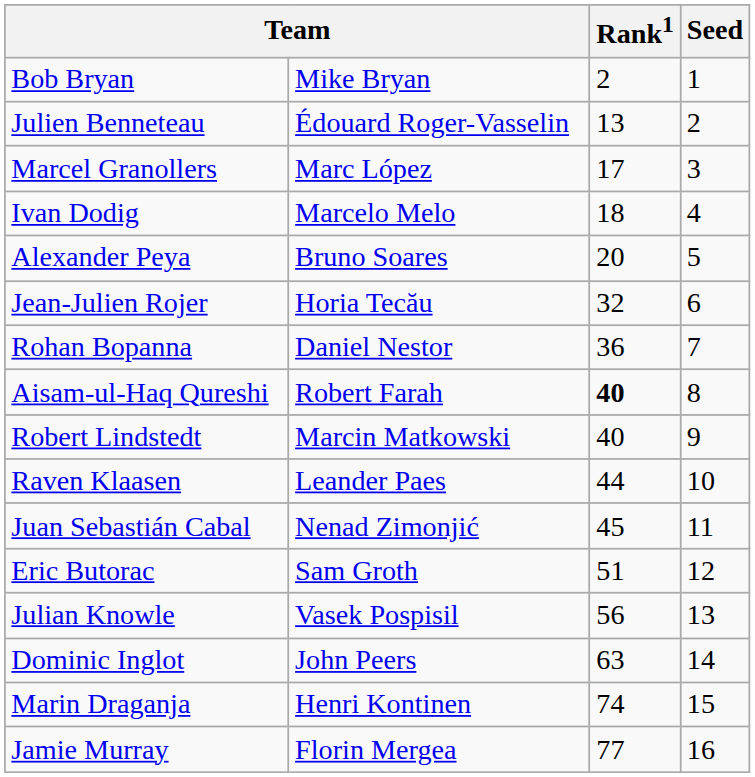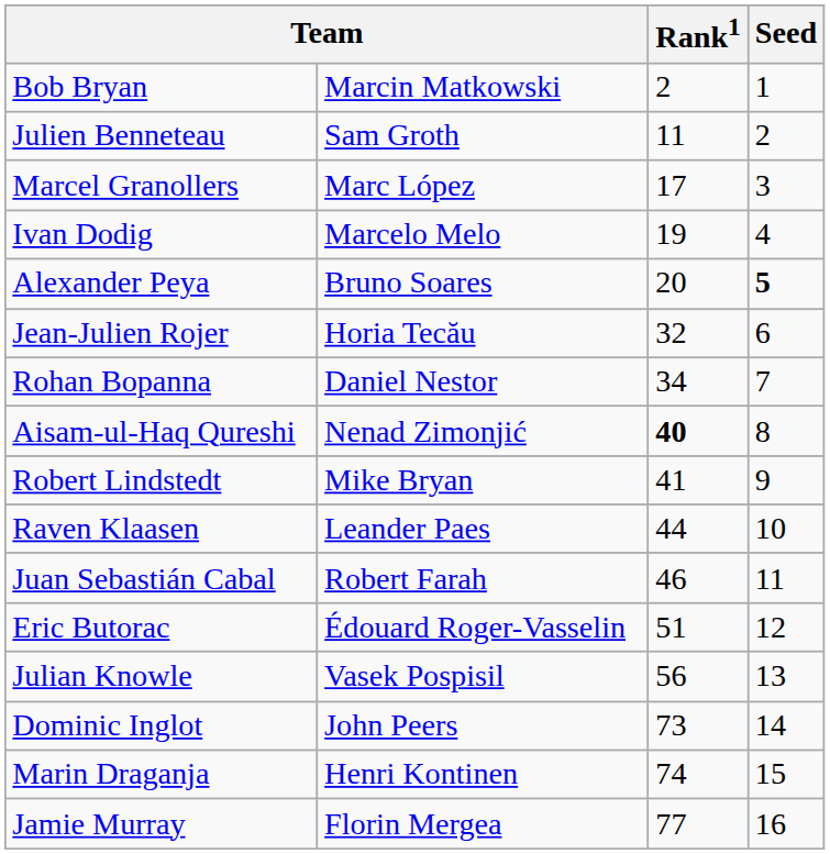Bob Bryan | column 2: Mike Bryan -> Marcin Matkowski
Julien Benneteau | column 2: Édouard Roger-Vasselin -> Sam Groth
Julien Benneteau | Rank1: 13 -> 11
Ivan Dodig | Rank1: 18 -> 19
Alexander Peya | Seed: normal -> bold
Rohan Bopanna | Rank1: 36 -> 34
Aisam-ul-Haq Qureshi | column 2: Robert Farah -> Nenad Zimonjić
Robert Lindstedt | column 2: Marcin Matkowski -> Mike Bryan
Robert Lindstedt | Rank1: 40 -> 41
Juan Sebastián Cabal | column 2: Nenad Zimonjić -> Robert Farah
Juan Sebastián Cabal | Rank1: 45 -> 46
Eric Butorac | column 2: Sam Groth -> Édouard Roger-Vasselin
Dominic Inglot | Rank1: 63 -> 73
